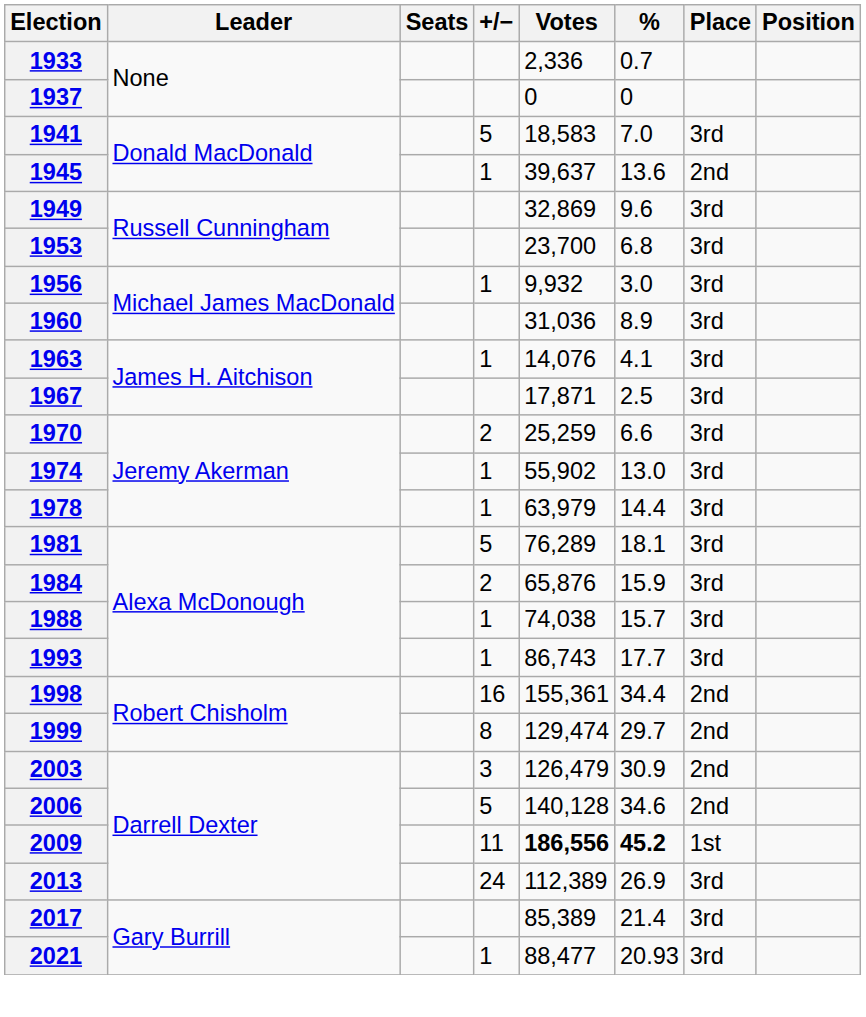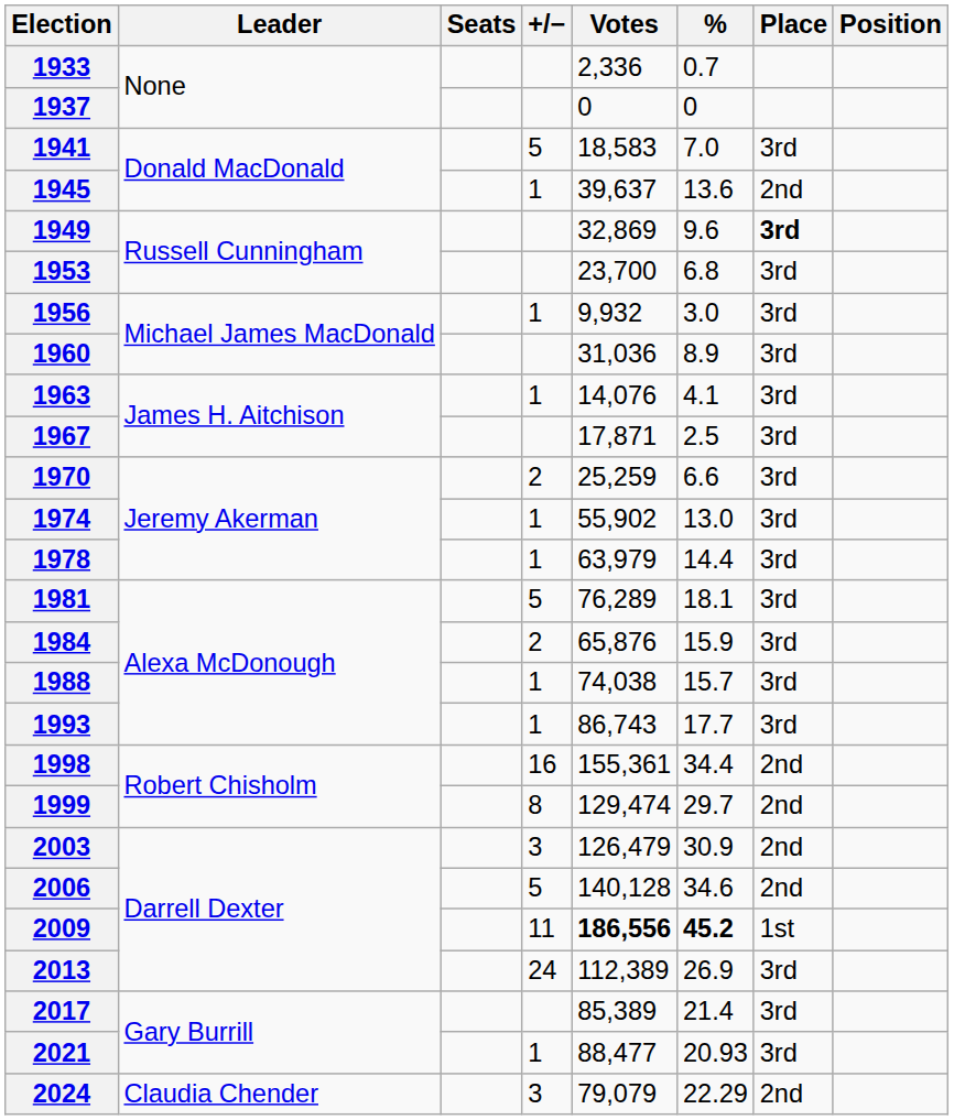1949 | Place: normal -> bold
+ row: 2024 | Claudia Chender | 3 | 79,079 | 22.29 | 2nd
